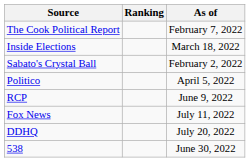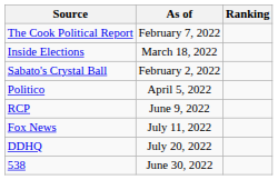columns swapped: Ranking <-> As of
